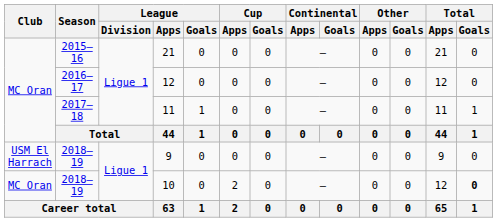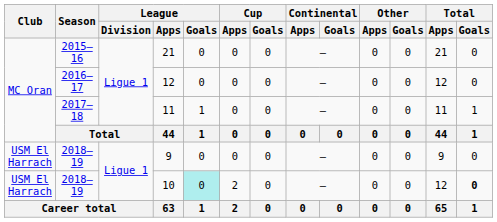10 | Club: MC Oran -> USM El Harrach
10 | League / Goals: no background -> paleturquoise background
